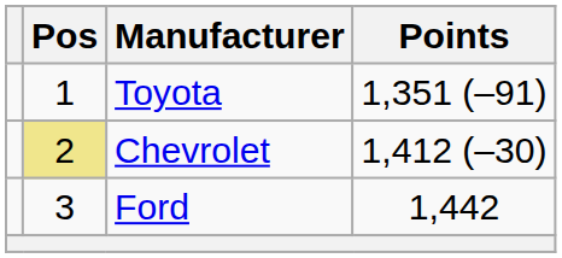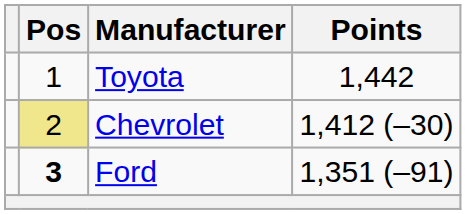Toyota | Points: 1,351 (–91) -> 1,442
Ford | Pos: normal -> bold
Ford | Points: 1,442 -> 1,351 (–91)
